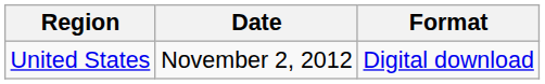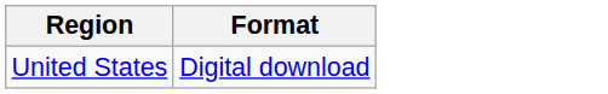- column: Date | November 2, 2012
